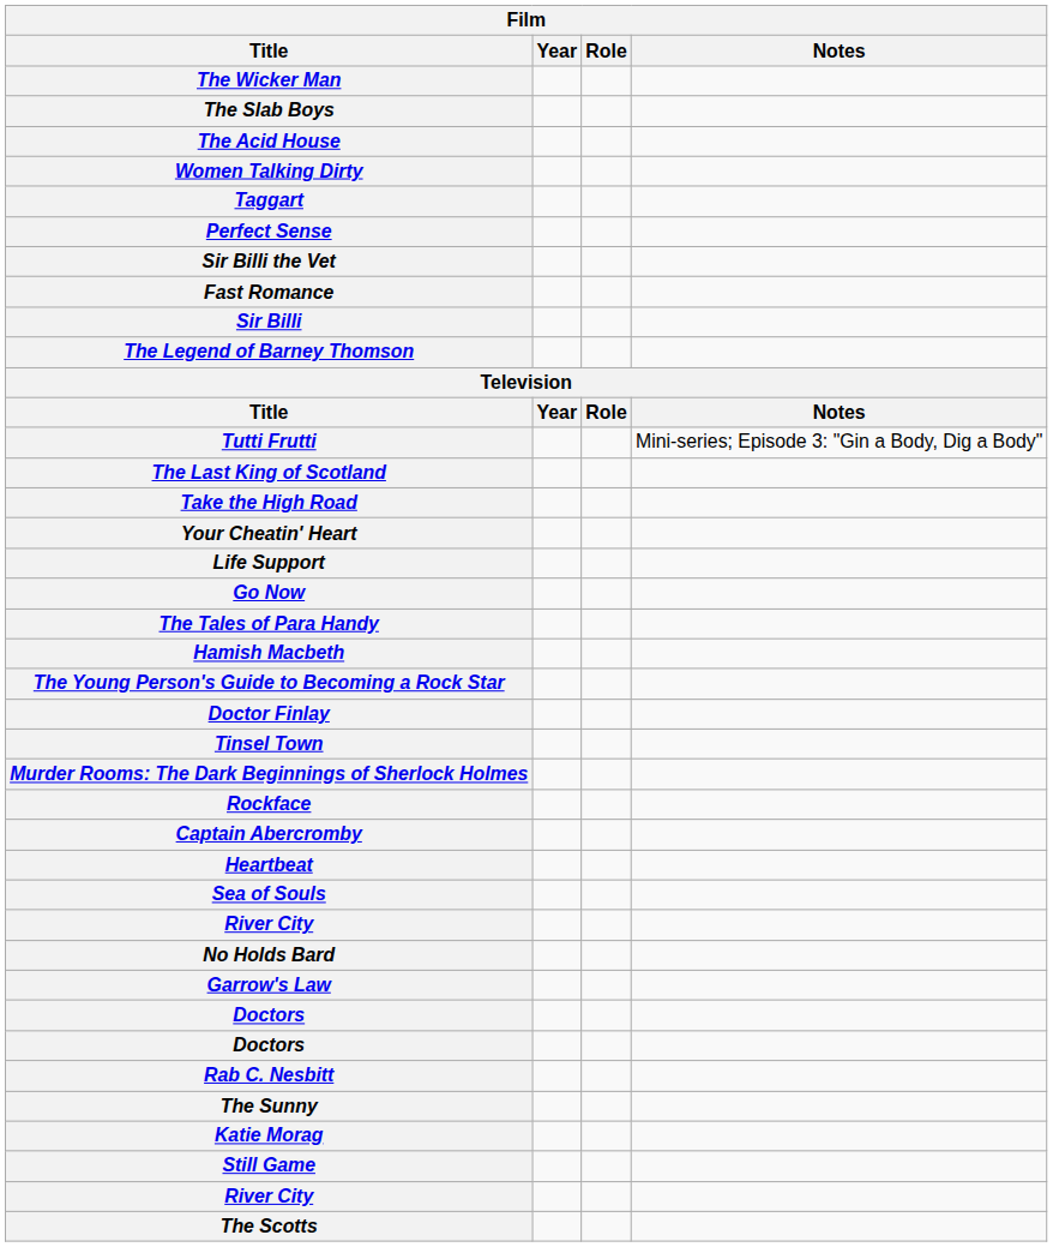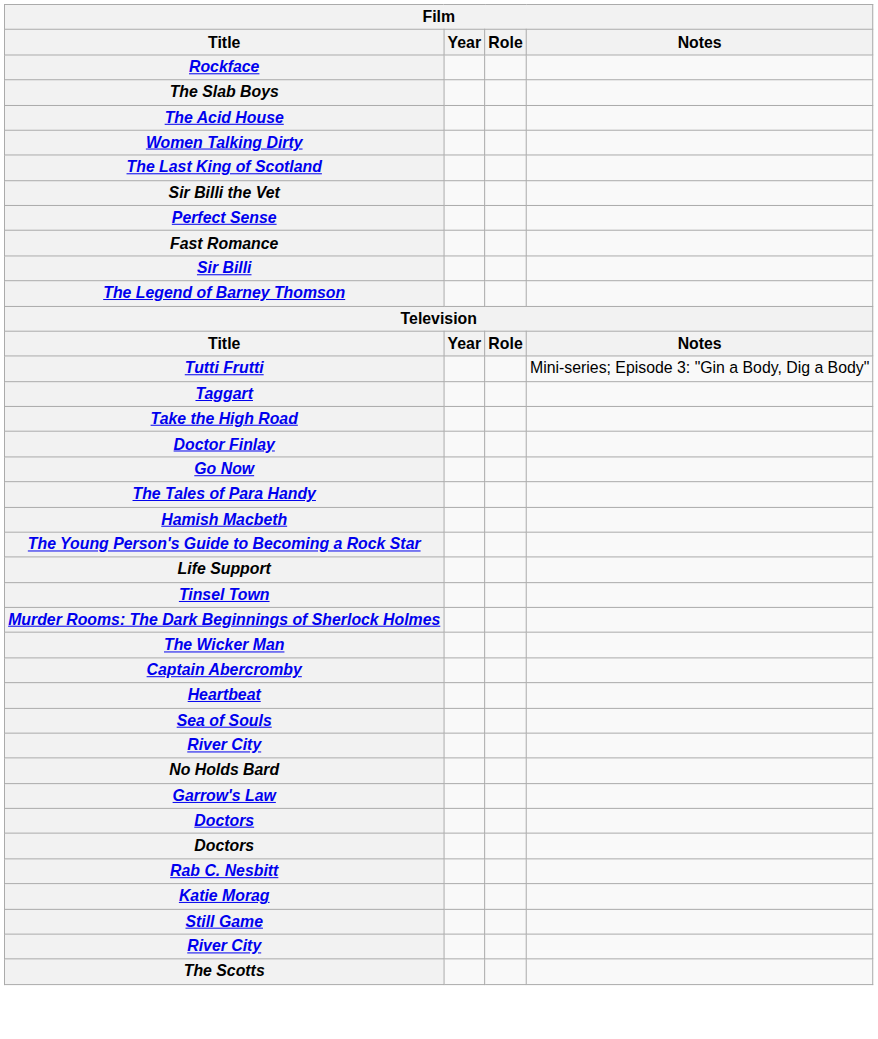rows swapped: The Wicker Man <-> Rockface
rows swapped: The Last King of Scotland <-> Taggart
rows swapped: Sir Billi the Vet <-> Perfect Sense
- row: Your Cheatin' Heart
rows swapped: Doctor Finlay <-> Life Support
- row: The Sunny
